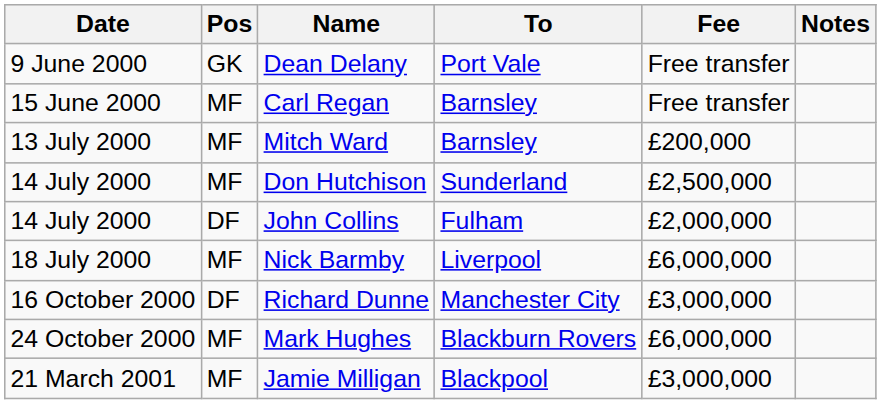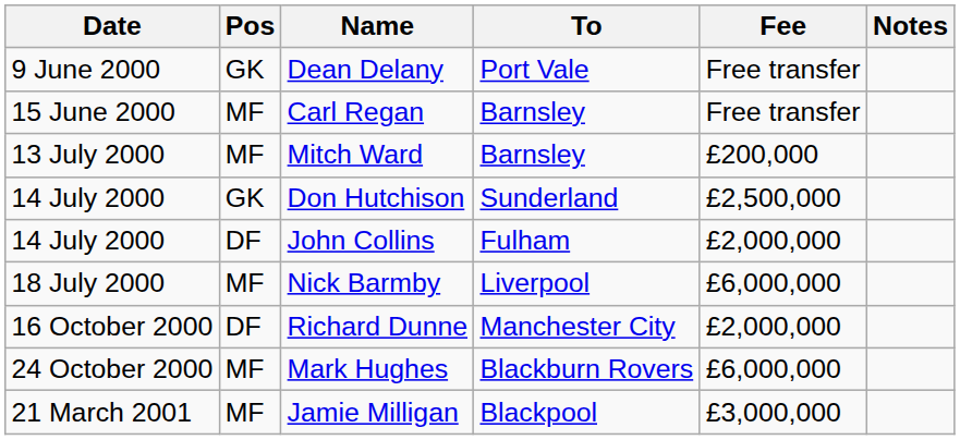Don Hutchison | Pos: MF -> GK
Richard Dunne | Fee: £3,000,000 -> £2,000,000
